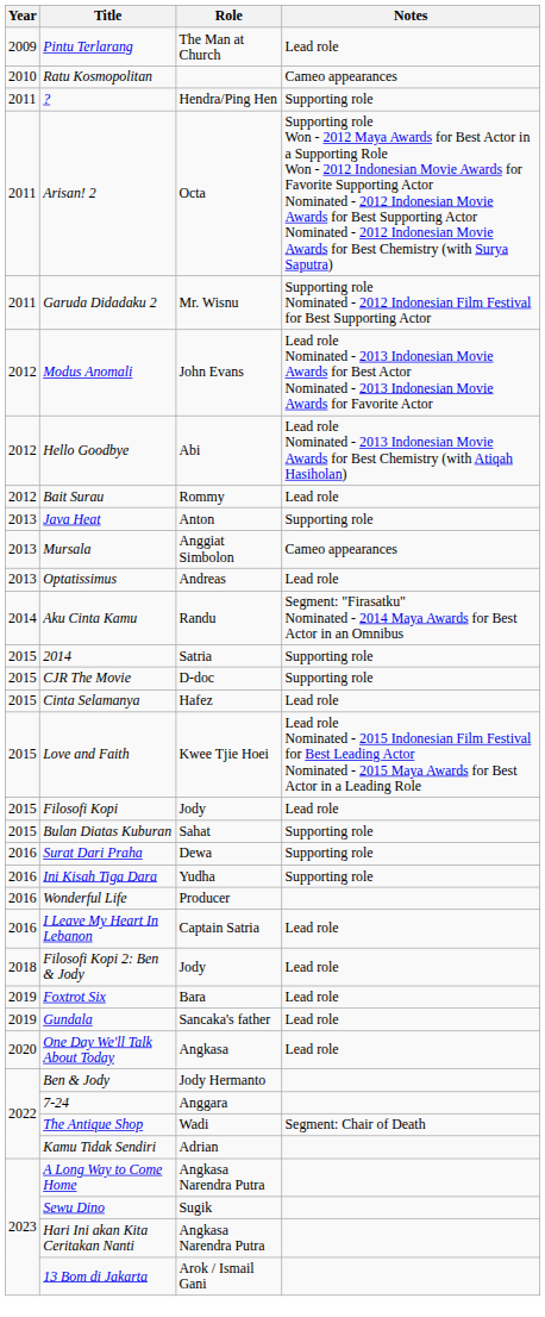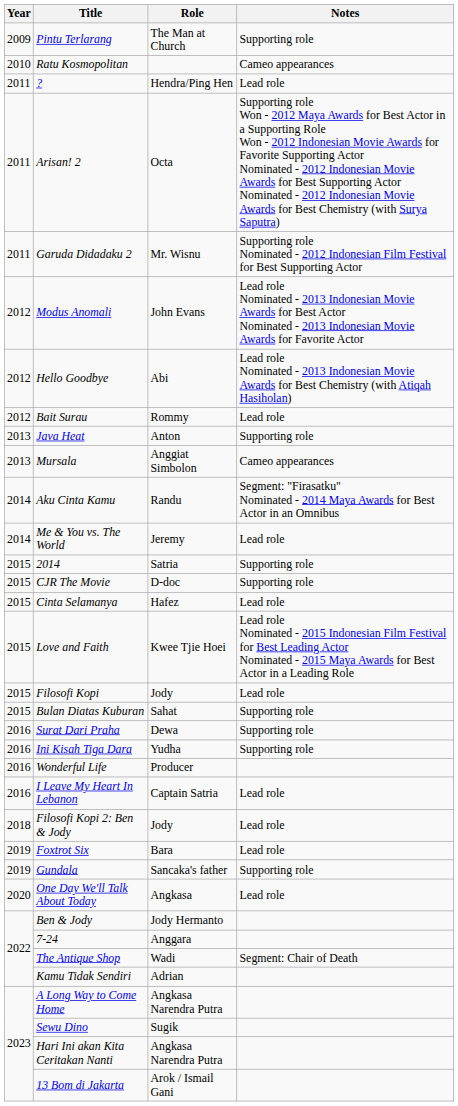Pintu Terlarang | Notes: Lead role -> Supporting role
? | Notes: Supporting role -> Lead role
- row: 2013 | Optatissimus | Andreas | Lead role
+ row: 2014 | Me & You vs. The World | Jeremy | Lead role
Gundala | Notes: Lead role -> Supporting role
